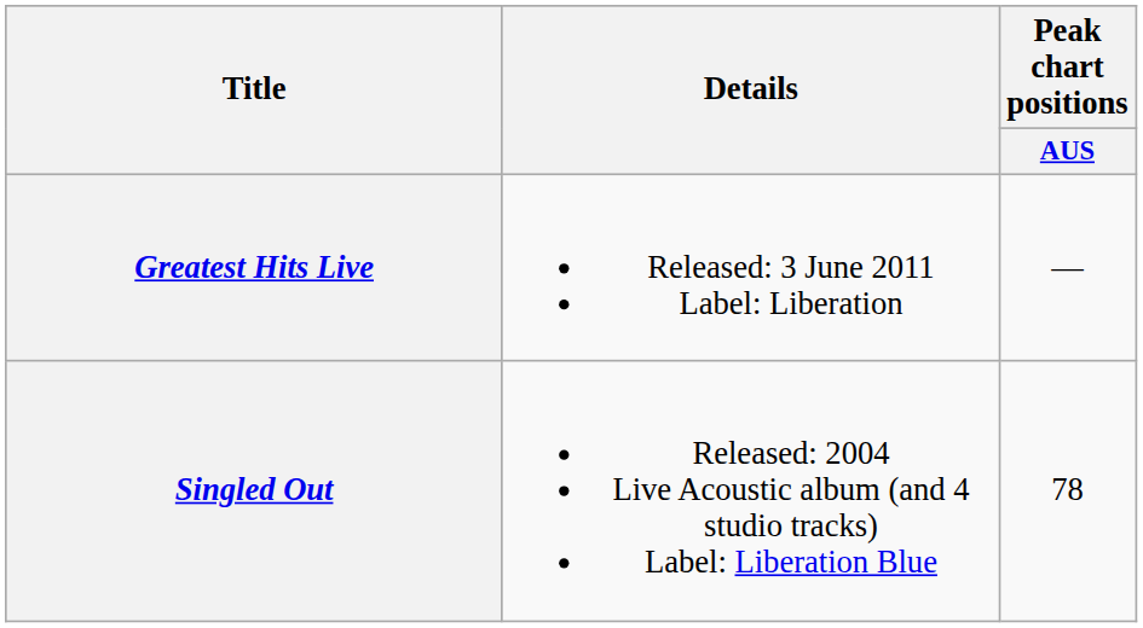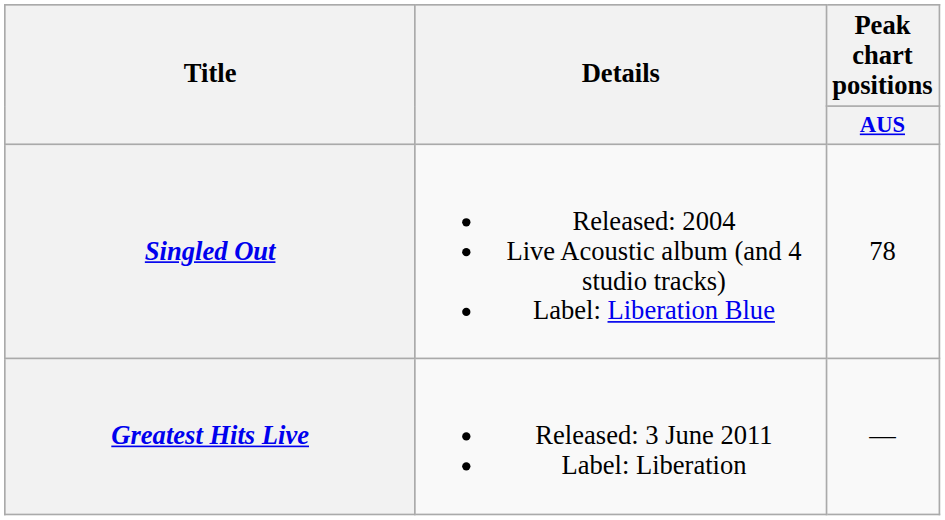rows swapped: Singled Out <-> Greatest Hits Live
